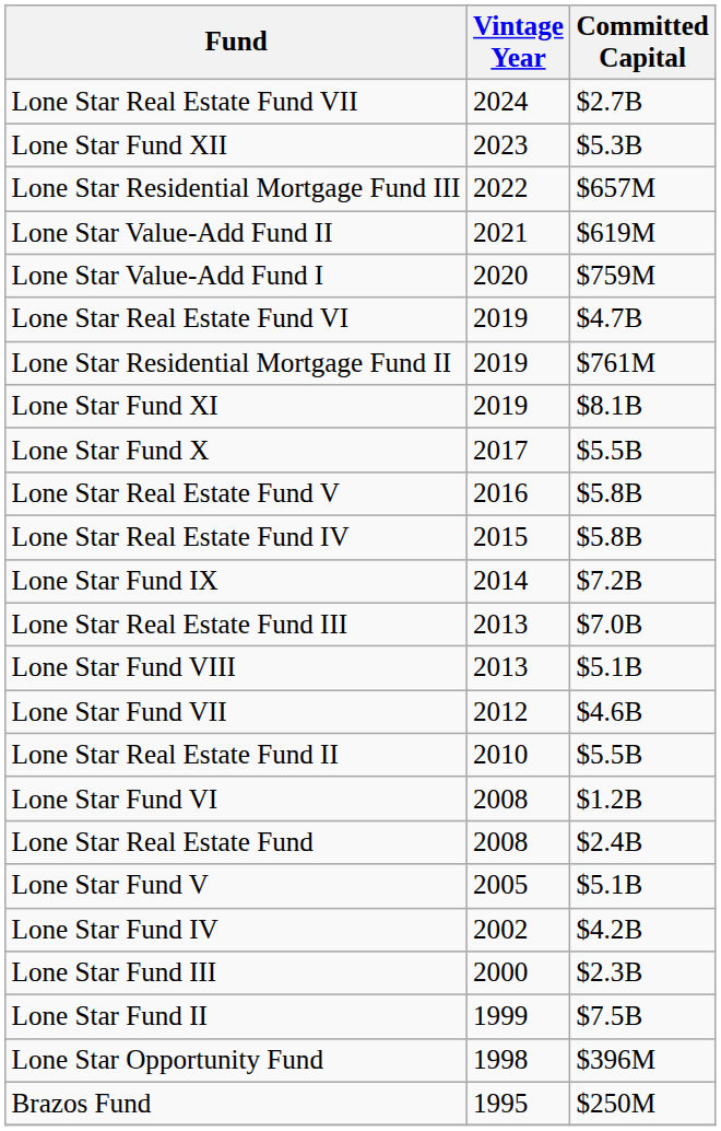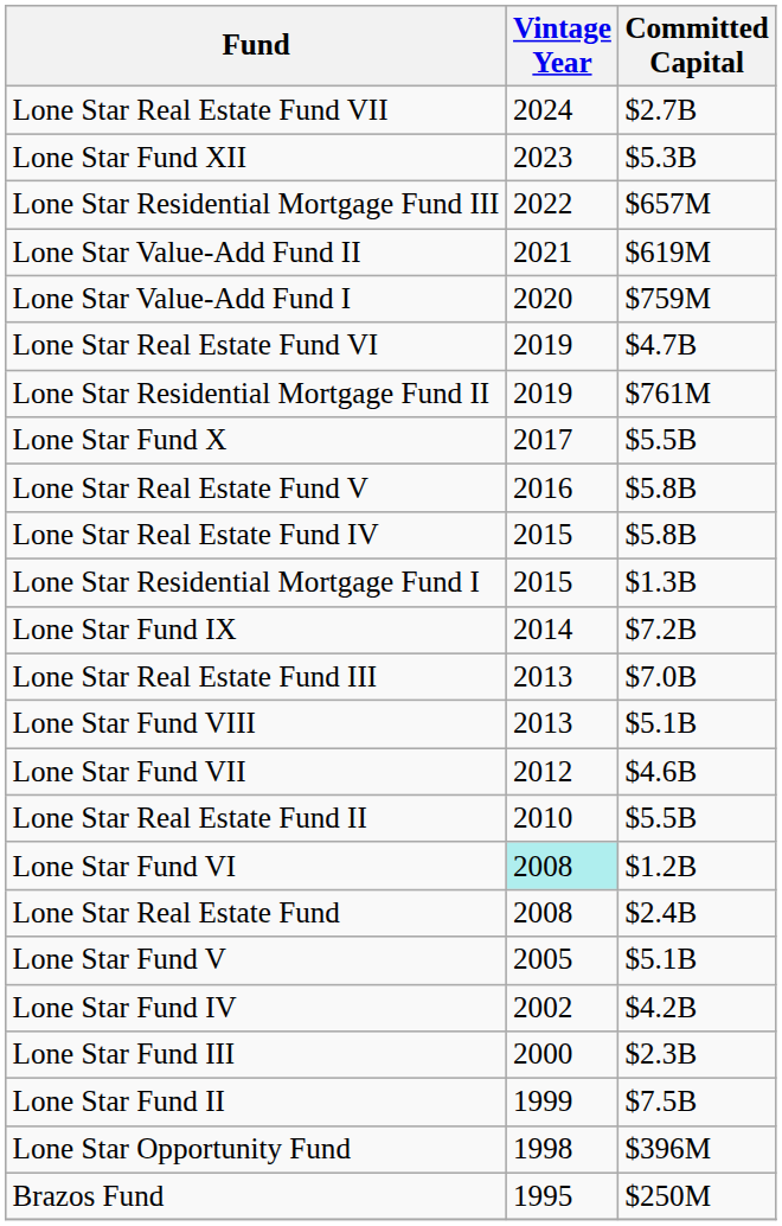- row: Lone Star Fund XI | 2019 | $8.1B
+ row: Lone Star Residential Mortgage Fund I | 2015 | $1.3B
Lone Star Fund VI | Vintage Year: no background -> paleturquoise background
